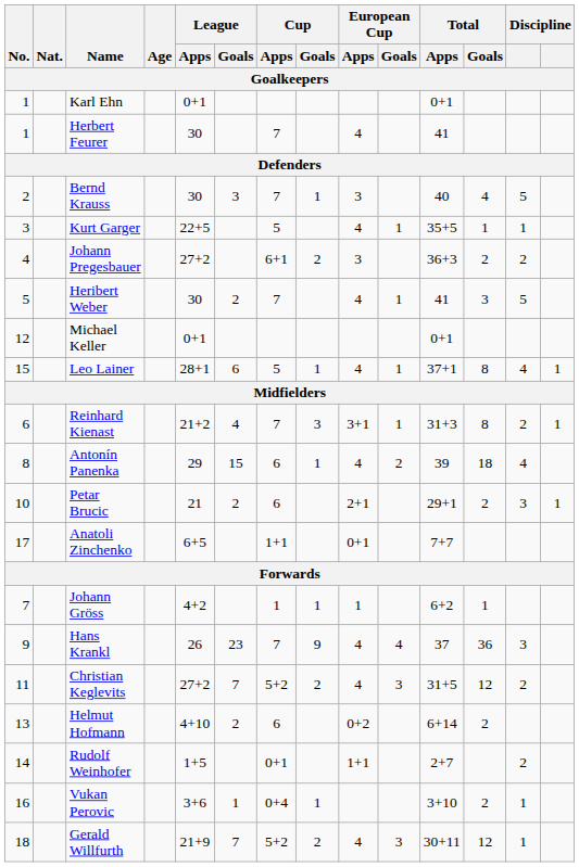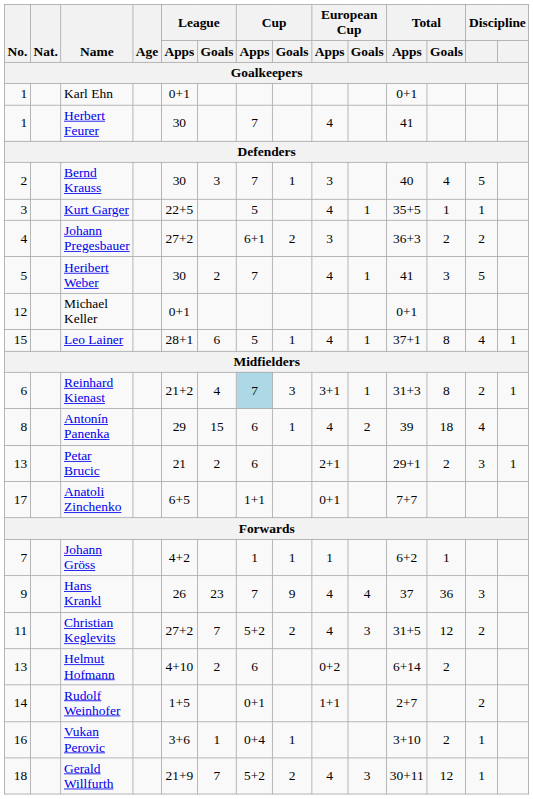Reinhard Kienast | Cup / Apps: no background -> lightblue background
Petar Brucic | No.: 10 -> 13
